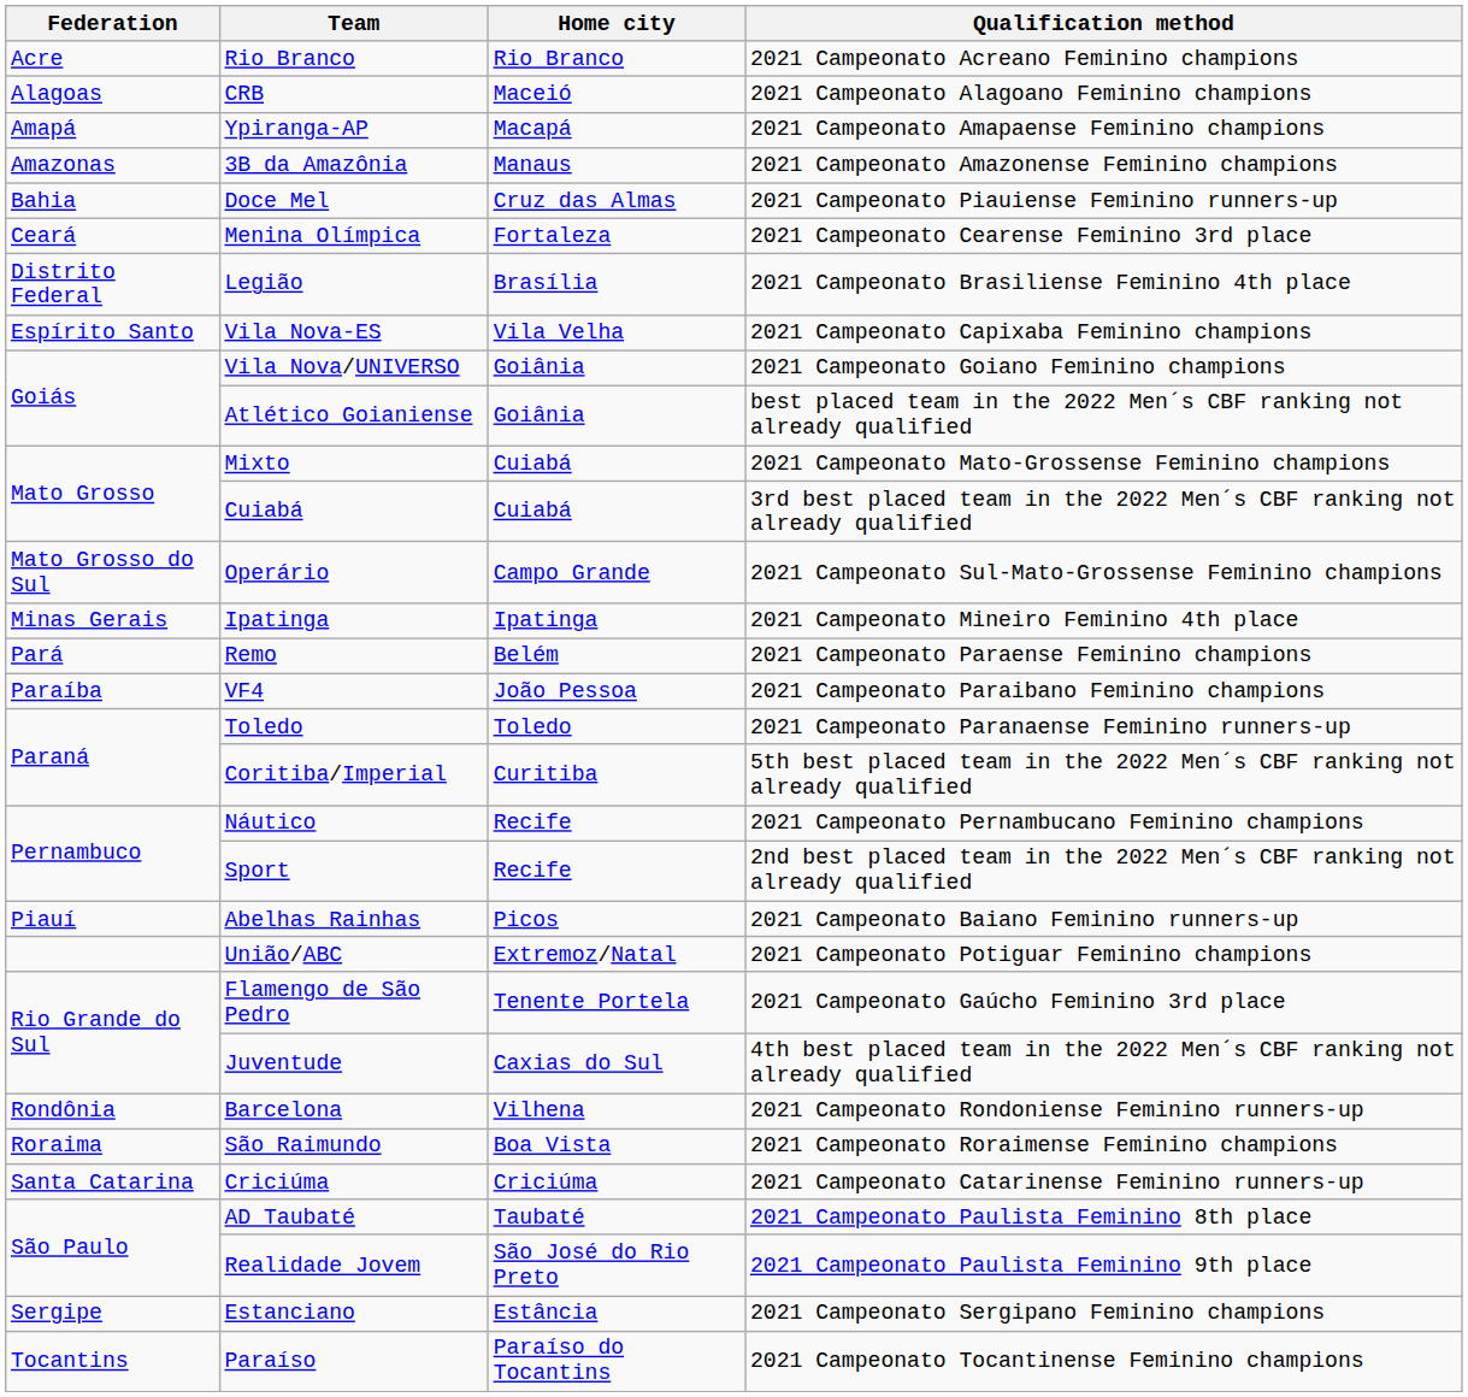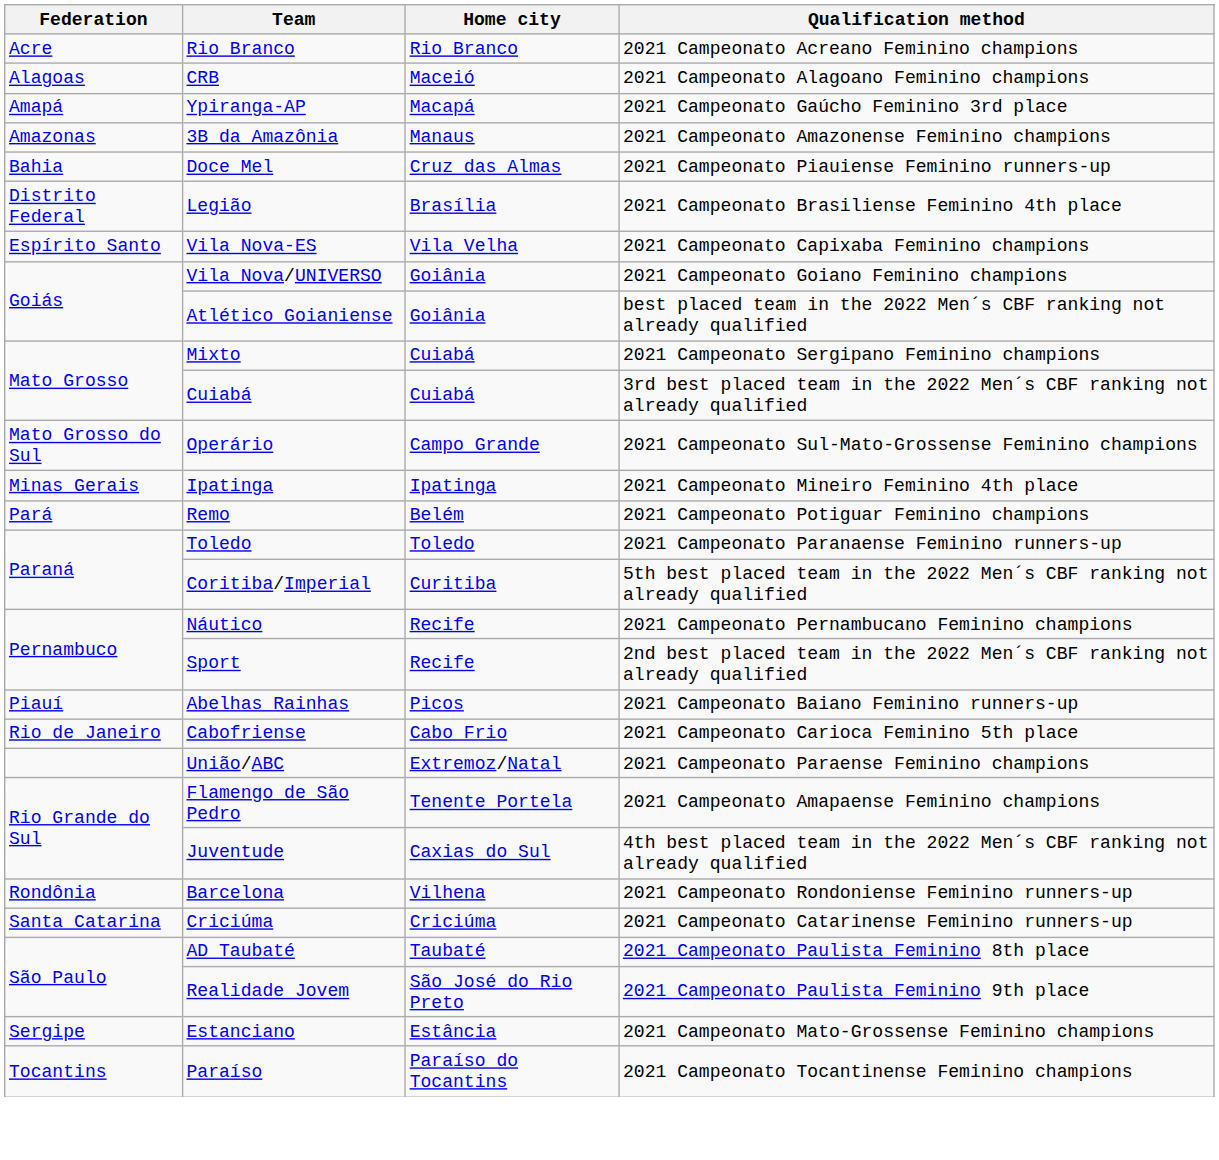Ypiranga-AP | Qualification method: 2021 Campeonato Amapaense Feminino champions -> 2021 Campeonato Gaúcho Feminino 3rd place
- row: Ceará | Menina Olímpica | Fortaleza | 2021 Campeonato Cearense Feminino 3rd place
Mixto | Qualification method: 2021 Campeonato Mato-Grossense Feminino champions -> 2021 Campeonato Sergipano Feminino champions
Remo | Qualification method: 2021 Campeonato Paraense Feminino champions -> 2021 Campeonato Potiguar Feminino champions
- row: Paraíba | VF4 | João Pessoa | 2021 Campeonato Paraibano Feminino champions
+ row: Rio de Janeiro | Cabofriense | Cabo Frio | 2021 Campeonato Carioca Feminino 5th place
União/ABC | Qualification method: 2021 Campeonato Potiguar Feminino champions -> 2021 Campeonato Paraense Feminino champions
Flamengo de São Pedro | Qualification method: 2021 Campeonato Gaúcho Feminino 3rd place -> 2021 Campeonato Amapaense Feminino champions
- row: Roraima | São Raimundo | Boa Vista | 2021 Campeonato Roraimense Feminino champions
Estanciano | Qualification method: 2021 Campeonato Sergipano Feminino champions -> 2021 Campeonato Mato-Grossense Feminino champions
